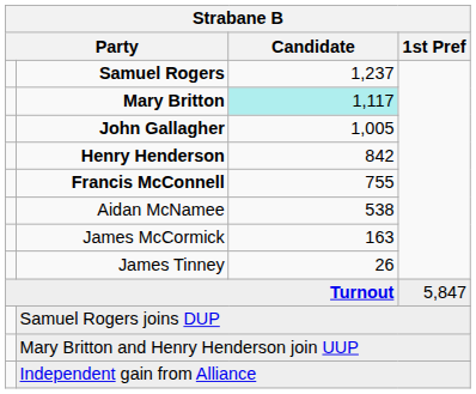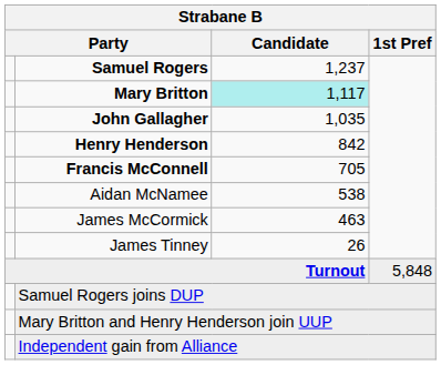John Gallagher | Candidate: 1,005 -> 1,035
Francis McConnell | Candidate: 755 -> 705
James McCormick | Candidate: 163 -> 463
Turnout | 1st Pref: 5,847 -> 5,848
